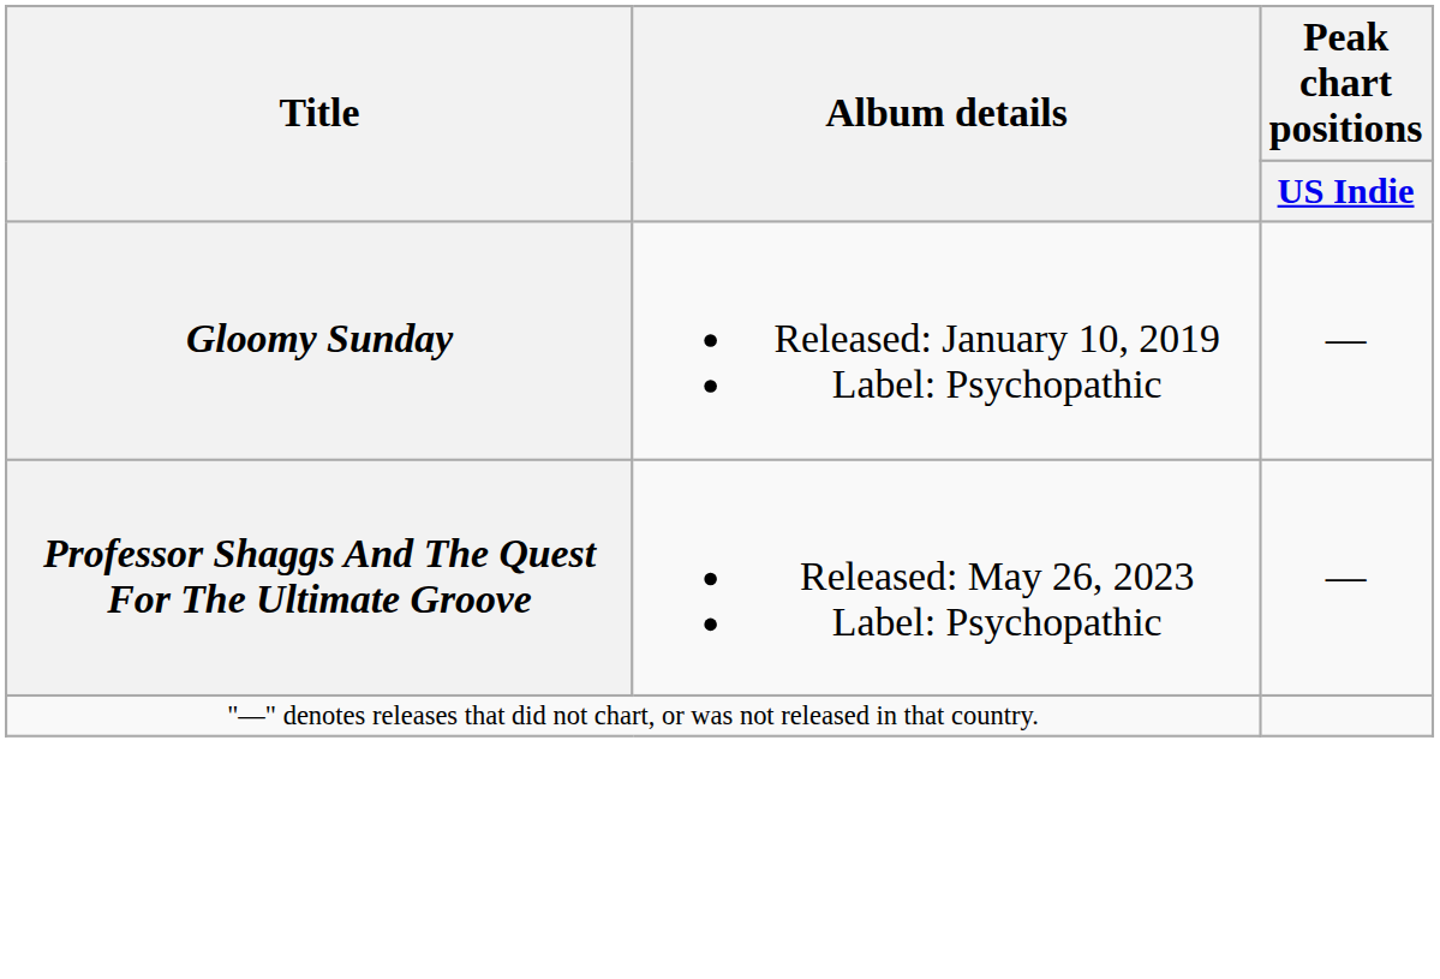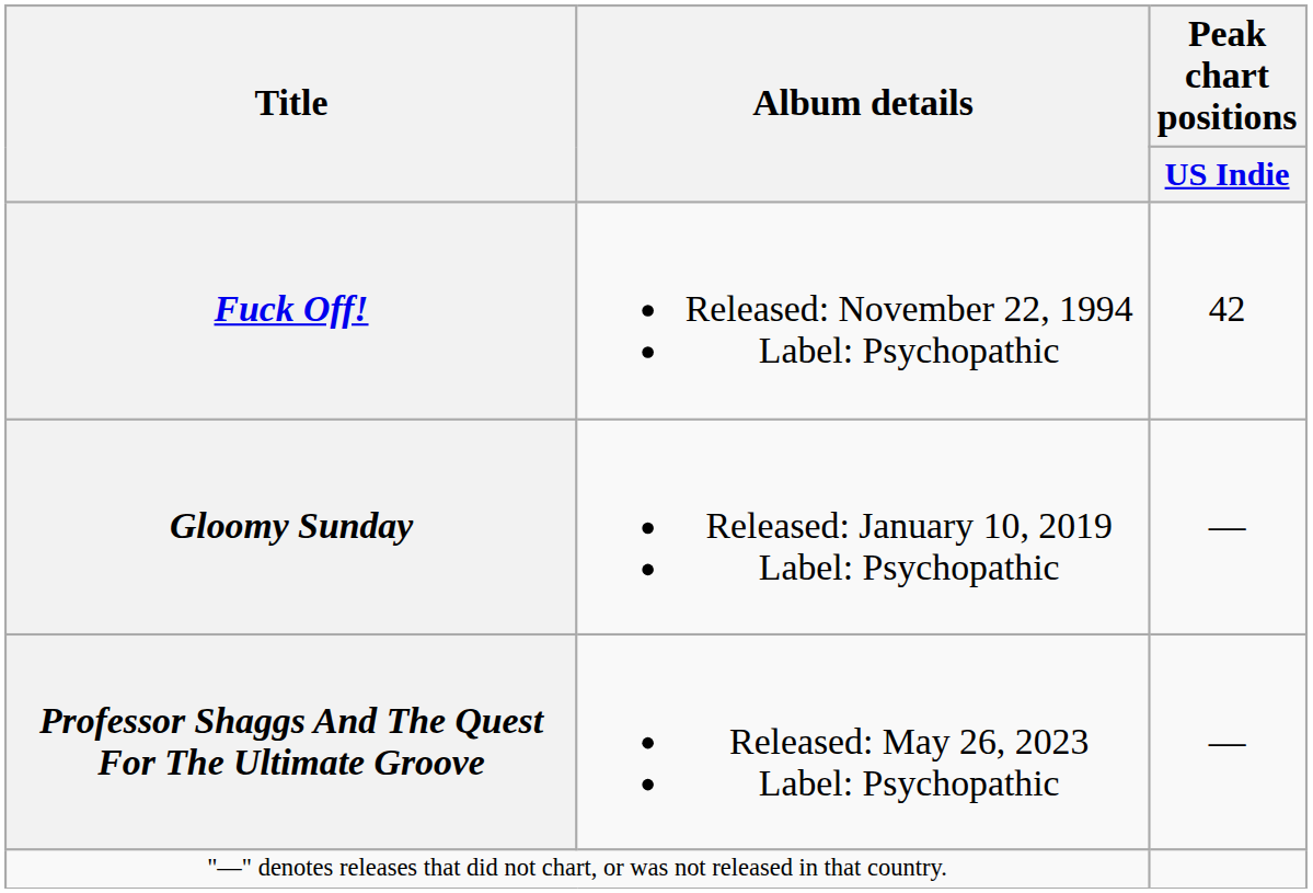+ row: Fuck Off! | Released: November 22, 1994 Label: Psychopathic | 42
